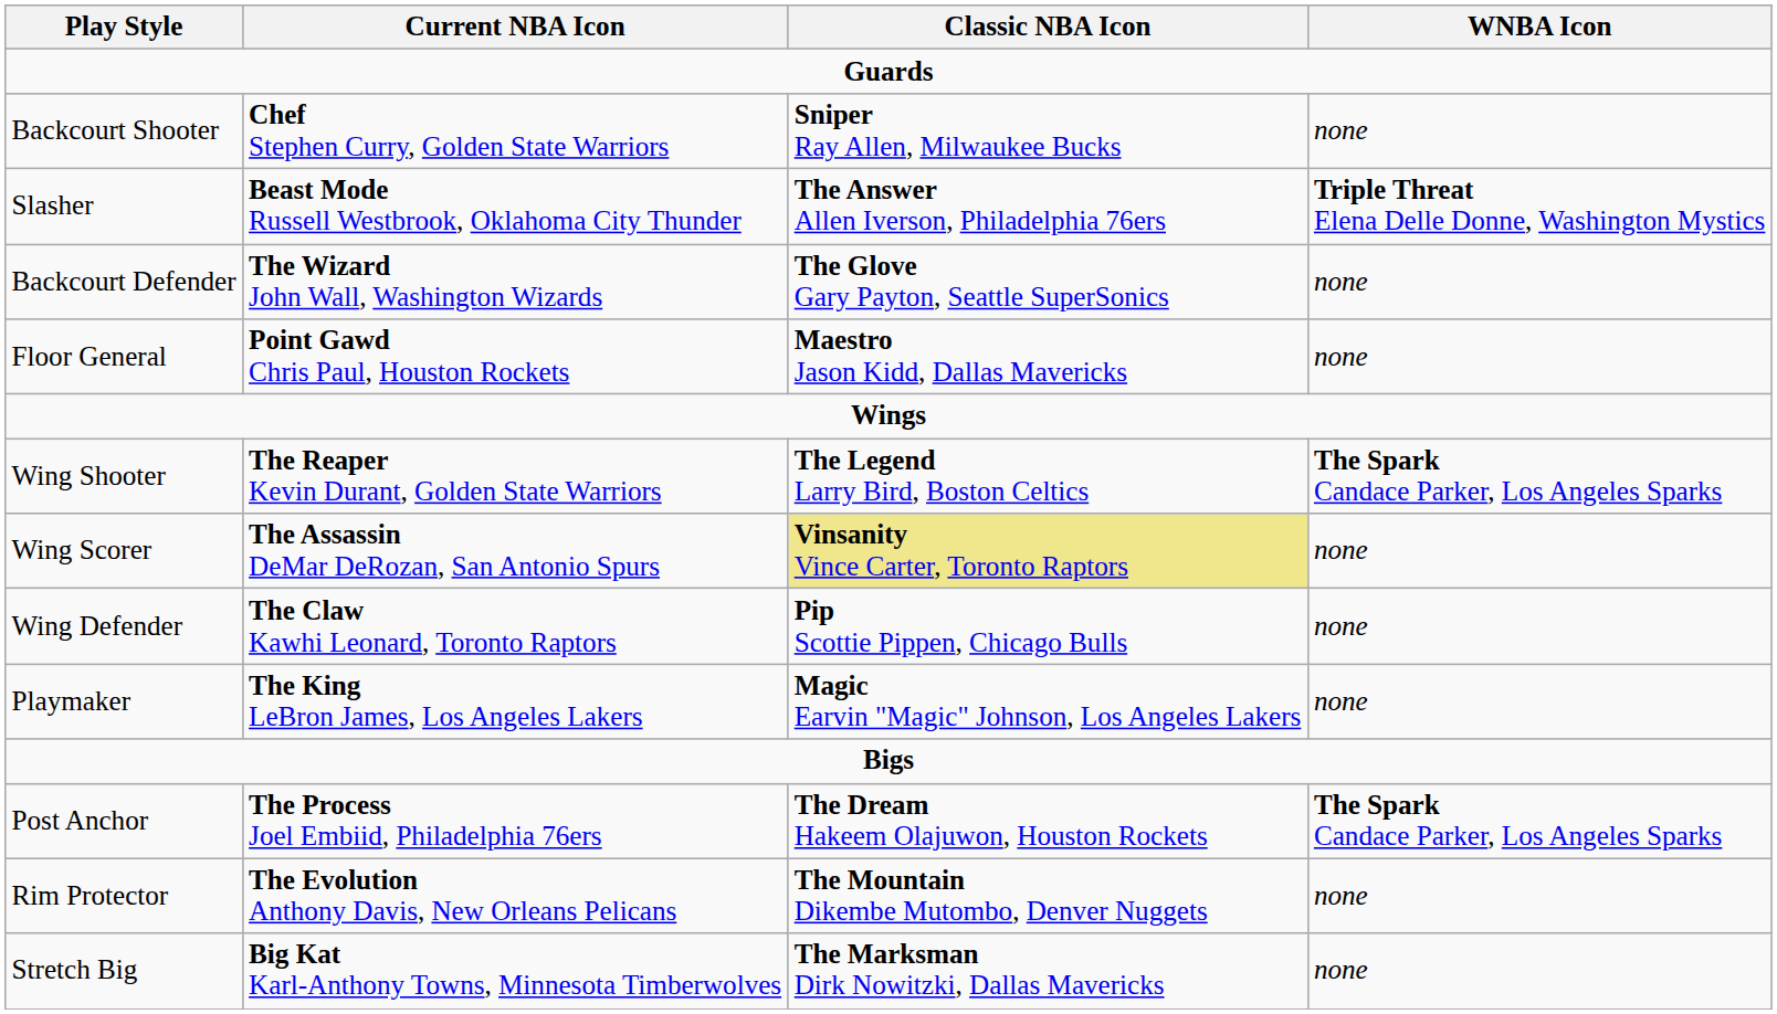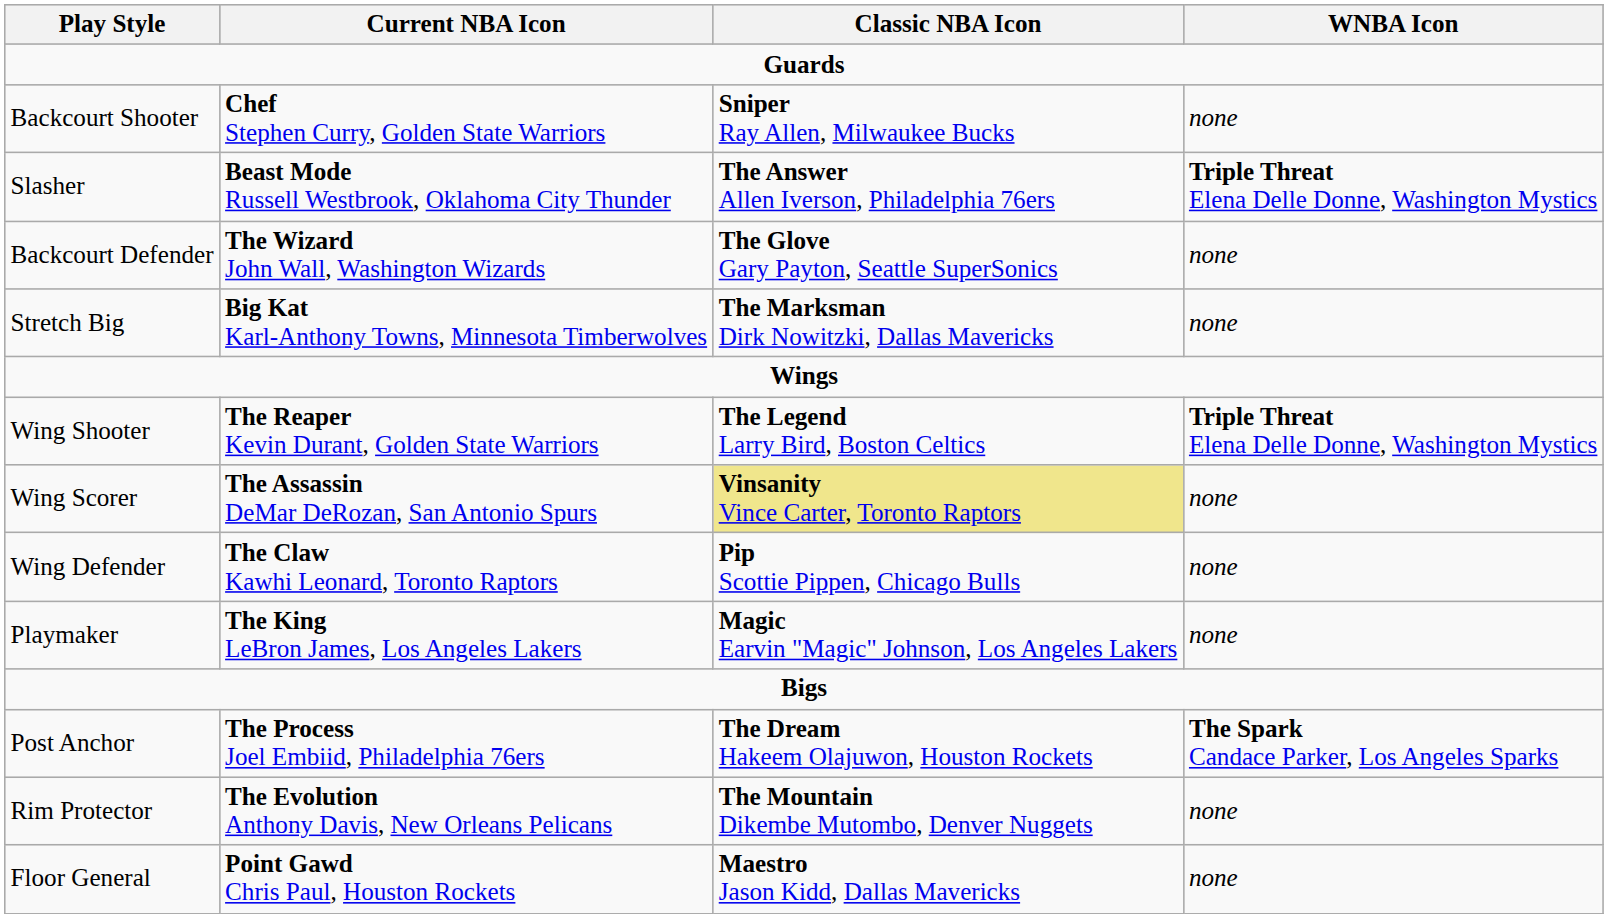rows swapped: Floor General <-> Stretch Big
Wing Shooter | WNBA Icon: The Spark Candace Parker, Los Angeles Sparks -> Triple Threat Elena Delle Donne, Washington Mystics
